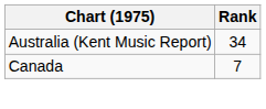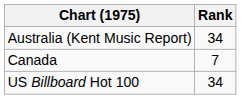+ row: US Billboard Hot 100 | 34
